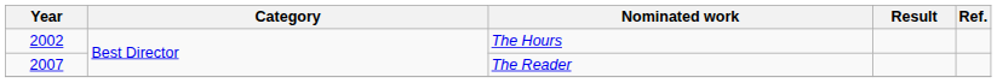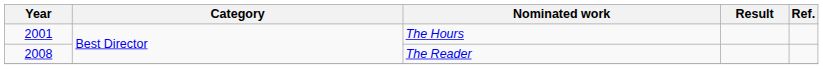The Hours | Year: 2002 -> 2001
The Reader | Year: 2007 -> 2008
